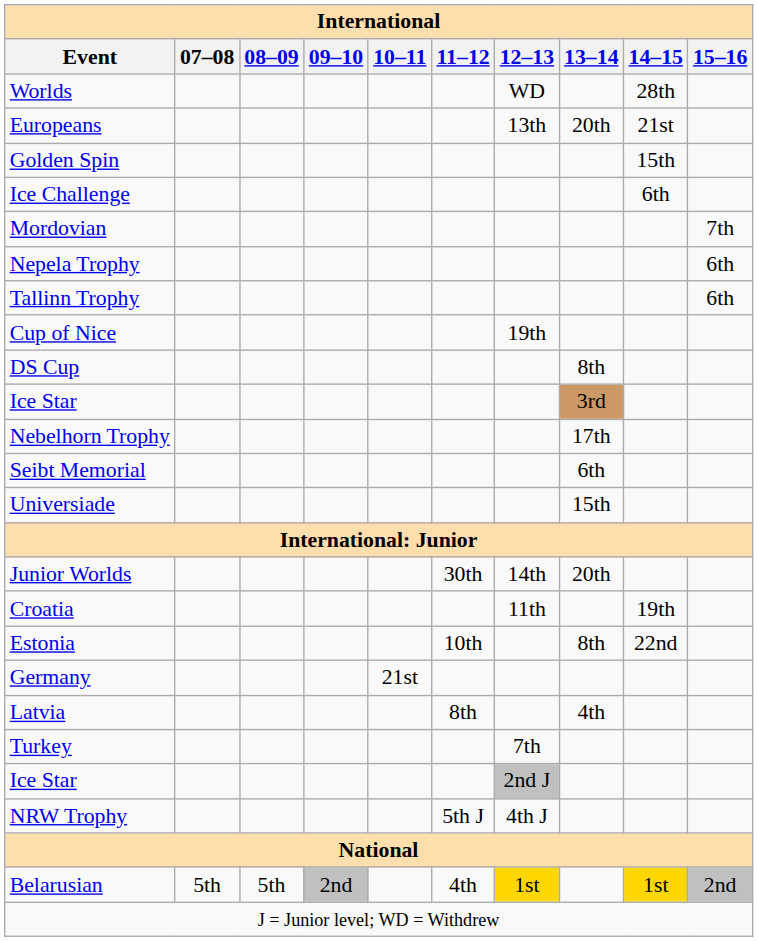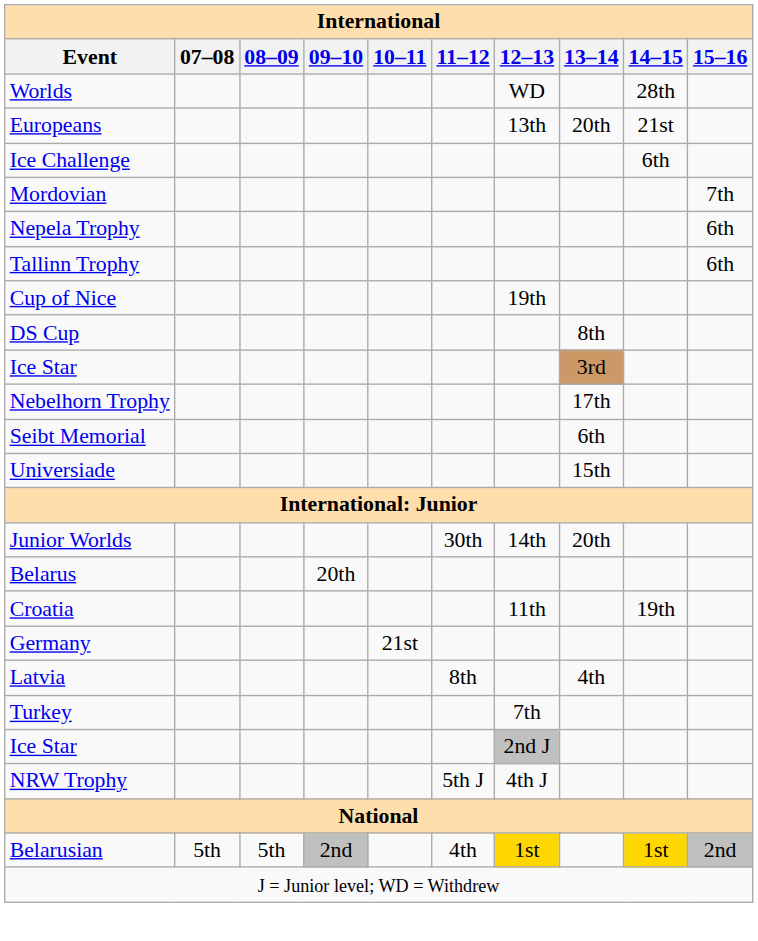- row: Golden Spin | 15th
+ row: Belarus | 20th
- row: Estonia | 10th | 8th | 22nd
